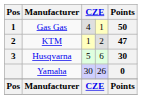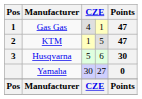Gas Gas | Points: 50 -> 47
KTM | column 4: 2 -> 5
Yamaha | column 4: 26 -> 27
